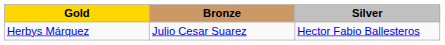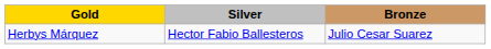columns swapped: Silver <-> Bronze
